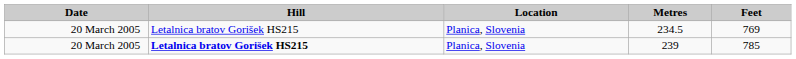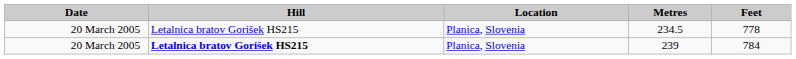234.5 | Feet: 769 -> 778
239 | Feet: 785 -> 784
